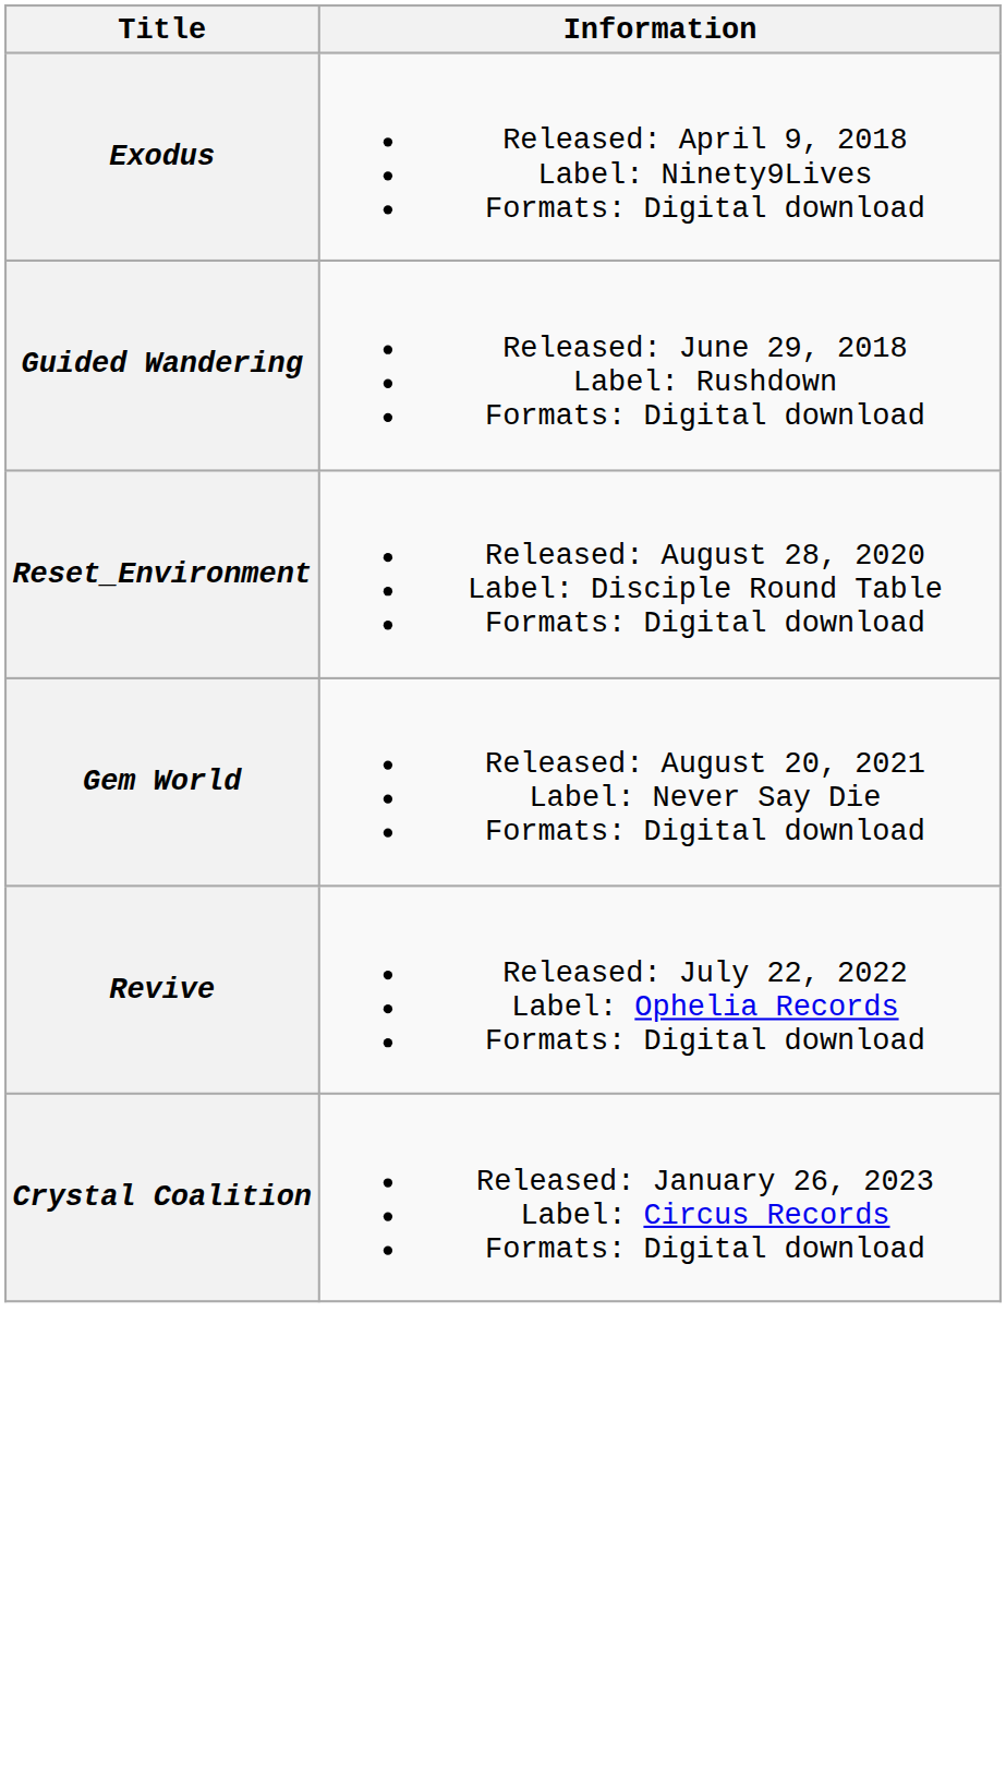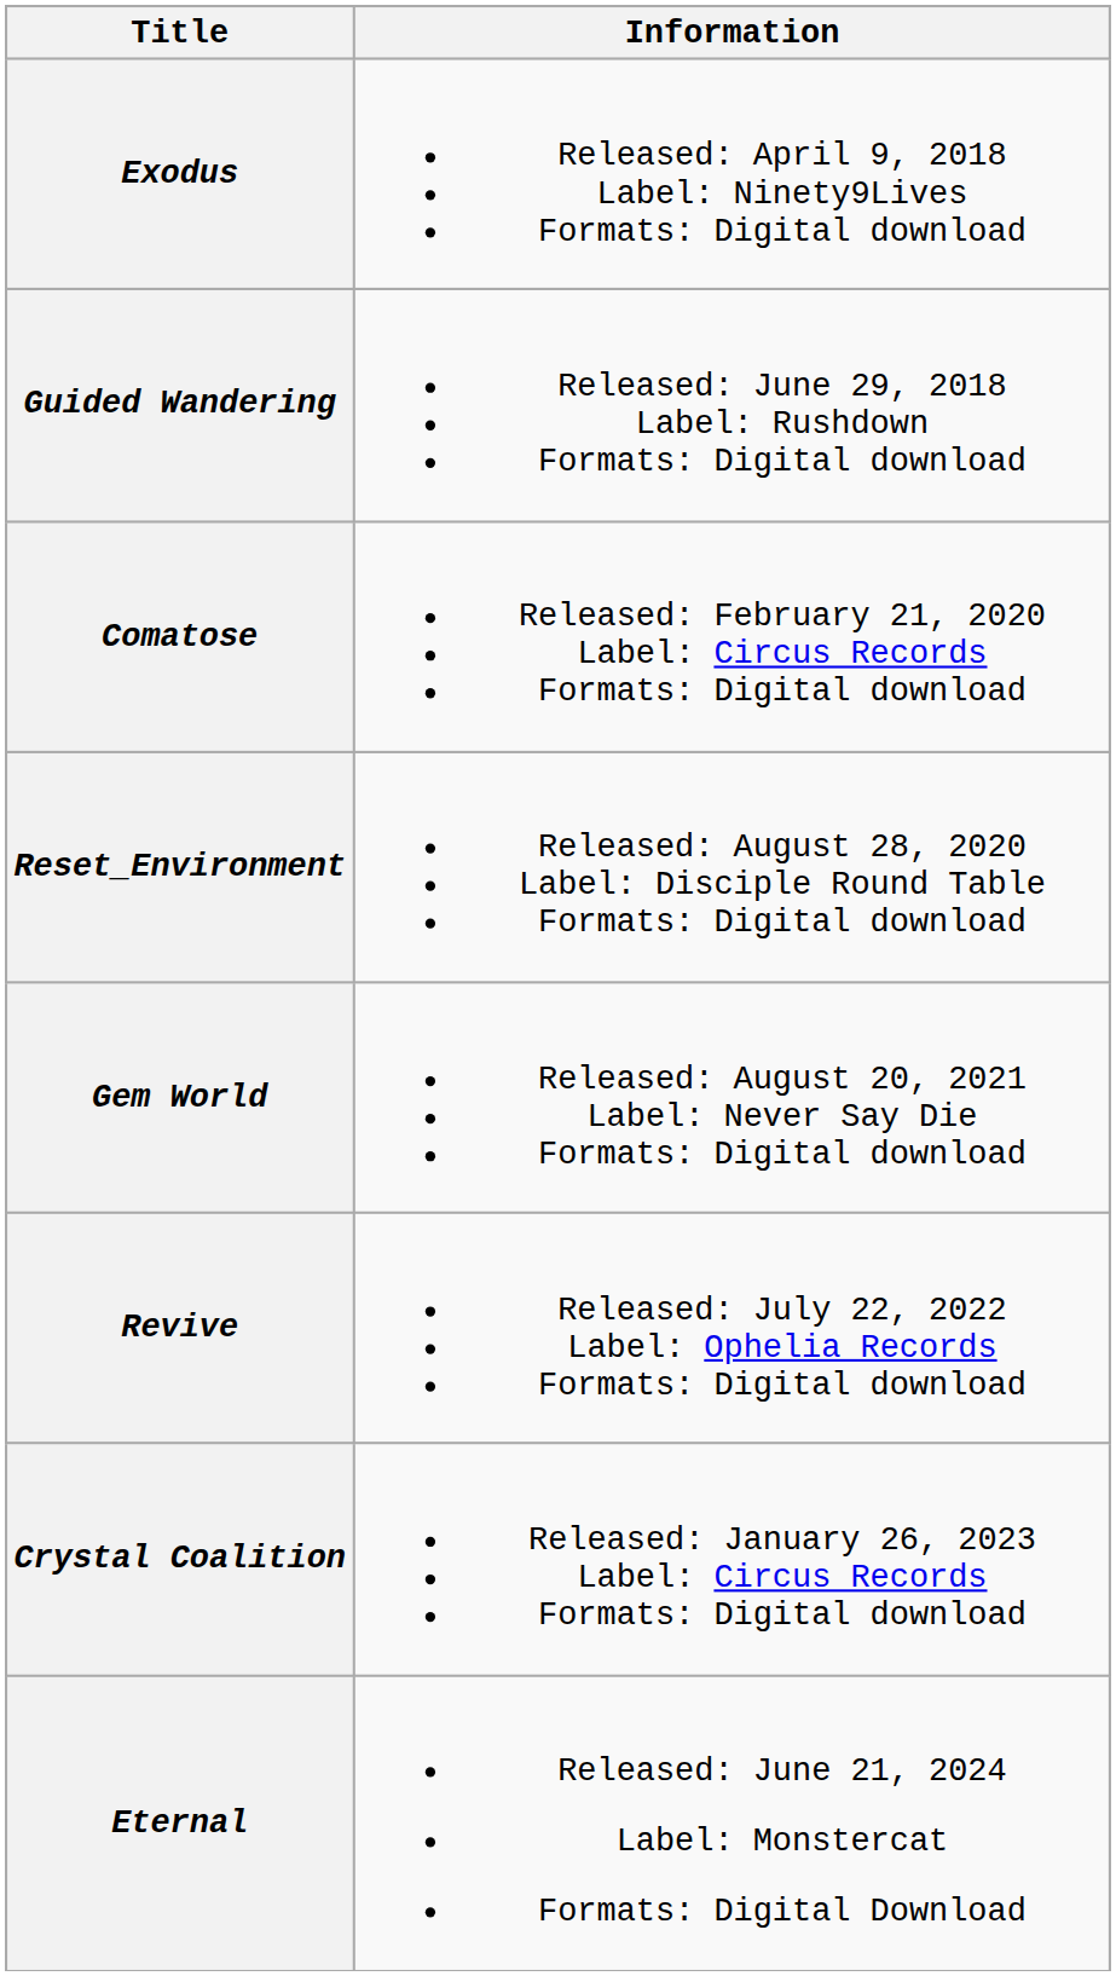+ row: Comatose | Released: February 21, 2020 Label: Circus Records Formats: Digital download
+ row: Eternal | Released: June 21, 2024 Label: Monstercat Formats: Digital Download
